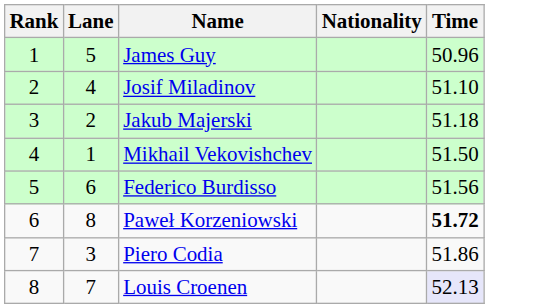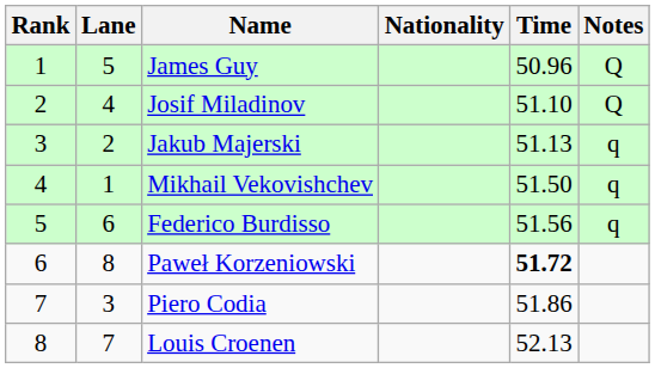+ column: Notes | Q | Q | q | q | q
Jakub Majerski | Time: 51.18 -> 51.13
Louis Croenen | Time: lavender background -> no background
